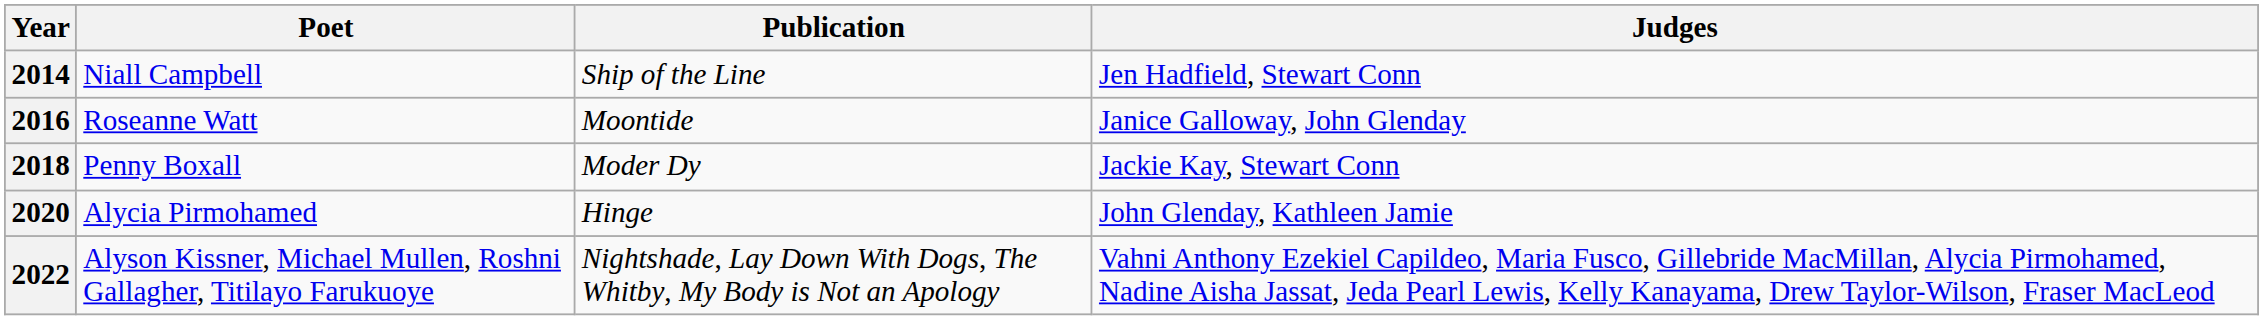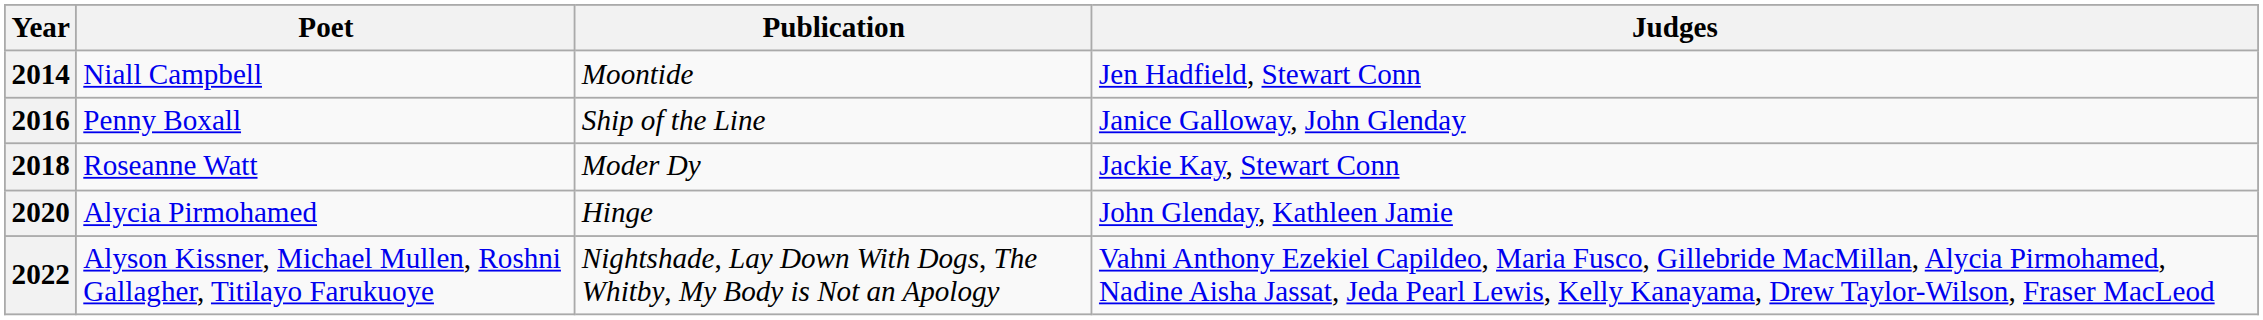2014 | Publication: Ship of the Line -> Moontide
2016 | Poet: Roseanne Watt -> Penny Boxall
2016 | Publication: Moontide -> Ship of the Line
2018 | Poet: Penny Boxall -> Roseanne Watt
